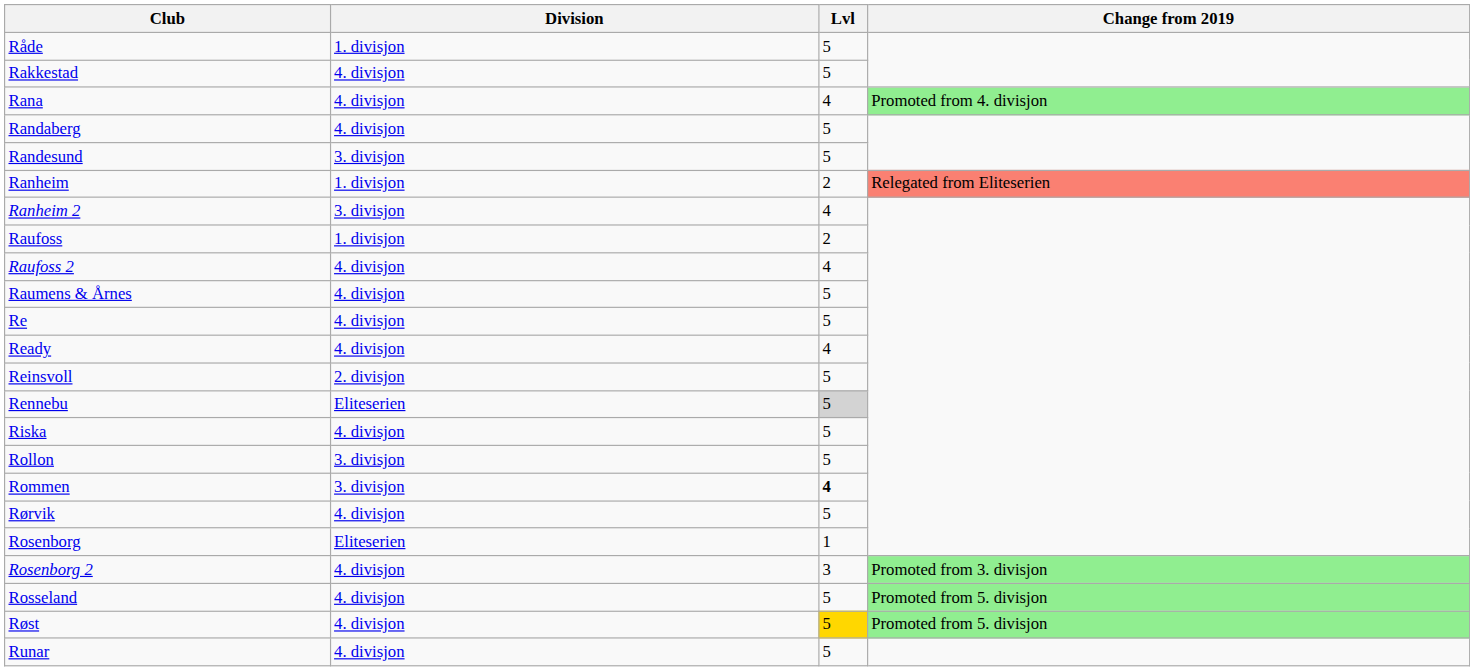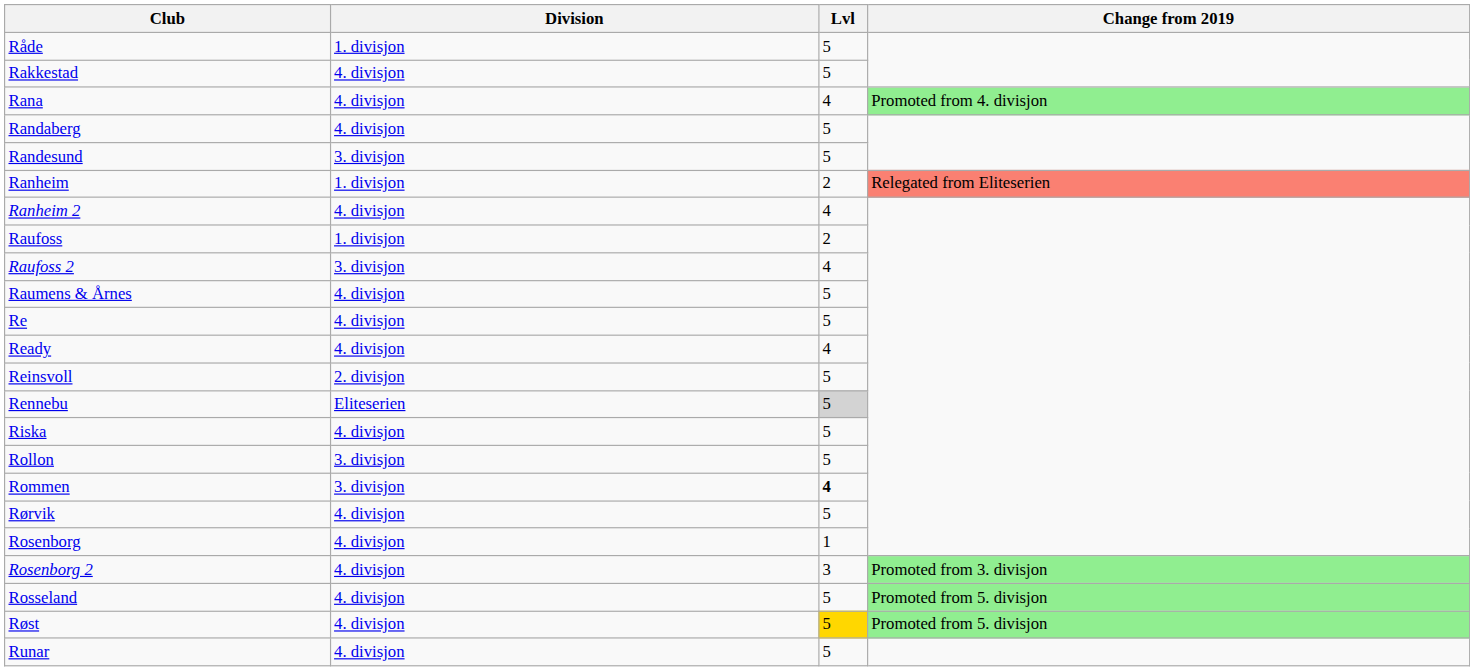Ranheim 2 | Division: 3. divisjon -> 4. divisjon
Raufoss 2 | Division: 4. divisjon -> 3. divisjon
Rosenborg | Division: Eliteserien -> 4. divisjon
